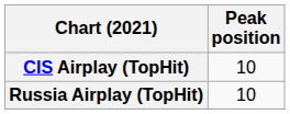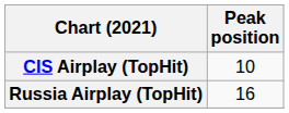Russia Airplay (TopHit) | Peak position: 10 -> 16
